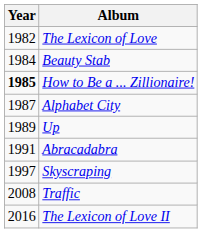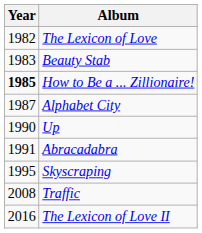Beauty Stab | Year: 1984 -> 1983
Up | Year: 1989 -> 1990
Skyscraping | Year: 1997 -> 1995
